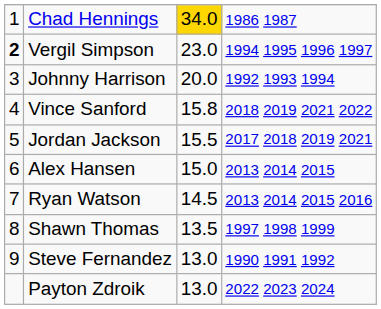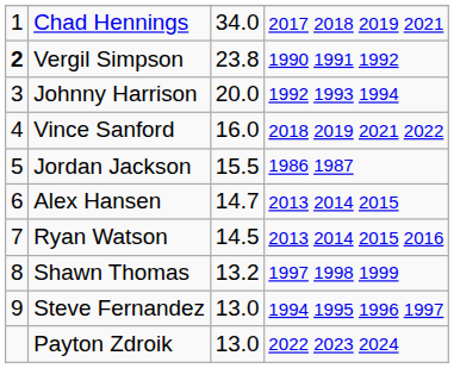Chad Hennings | column 3: gold background -> no background
Chad Hennings | column 4: 1986 1987 -> 2017 2018 2019 2021
Vergil Simpson | column 3: 23.0 -> 23.8
Vergil Simpson | column 4: 1994 1995 1996 1997 -> 1990 1991 1992
Vince Sanford | column 3: 15.8 -> 16.0
Jordan Jackson | column 4: 2017 2018 2019 2021 -> 1986 1987
Alex Hansen | column 3: 15.0 -> 14.7
Shawn Thomas | column 3: 13.5 -> 13.2
Steve Fernandez | column 4: 1990 1991 1992 -> 1994 1995 1996 1997
